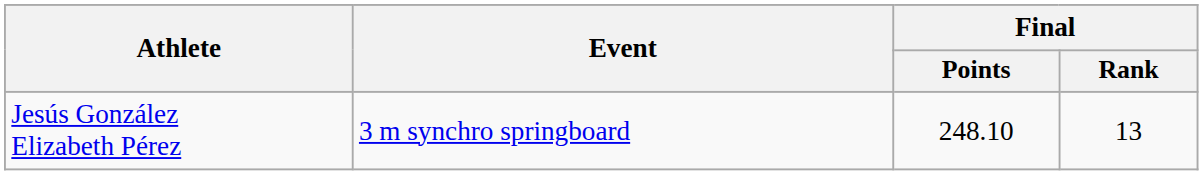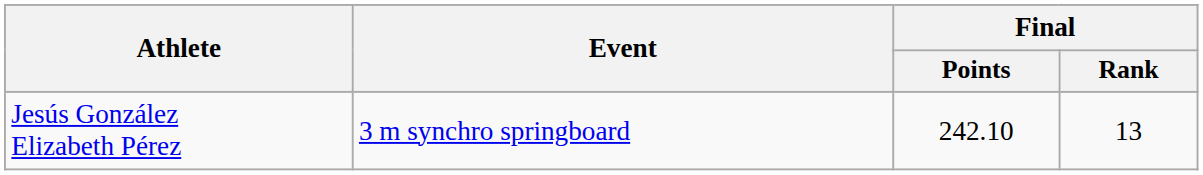Jesús González Elizabeth Pérez | Final / Points: 248.10 -> 242.10
